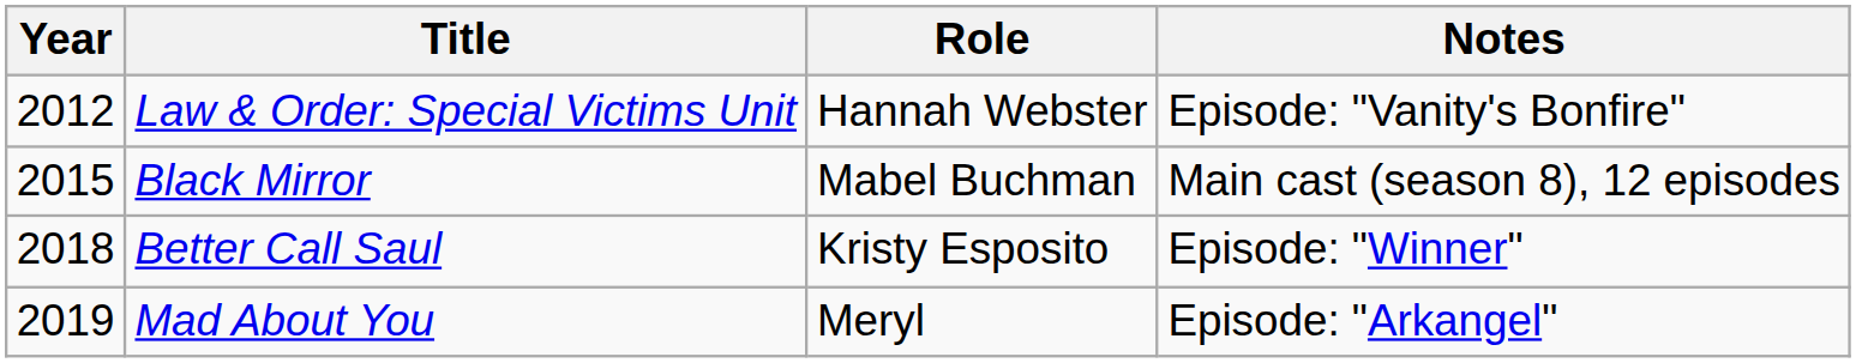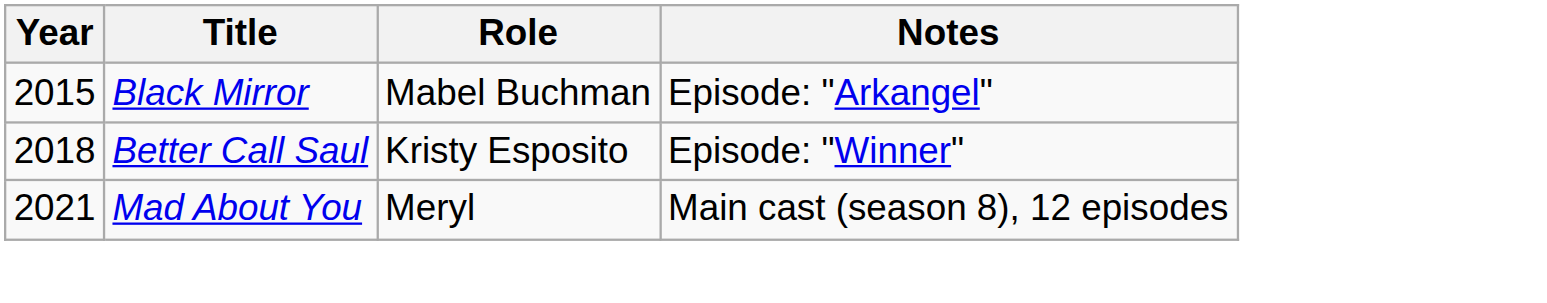- row: 2012 | Law & Order: Special Victims Unit | Hannah Webster | Episode: "Vanity's Bonfire"
Black Mirror | Notes: Main cast (season 8), 12 episodes -> Episode: "Arkangel"
Mad About You | Year: 2019 -> 2021
Mad About You | Notes: Episode: "Arkangel" -> Main cast (season 8), 12 episodes
